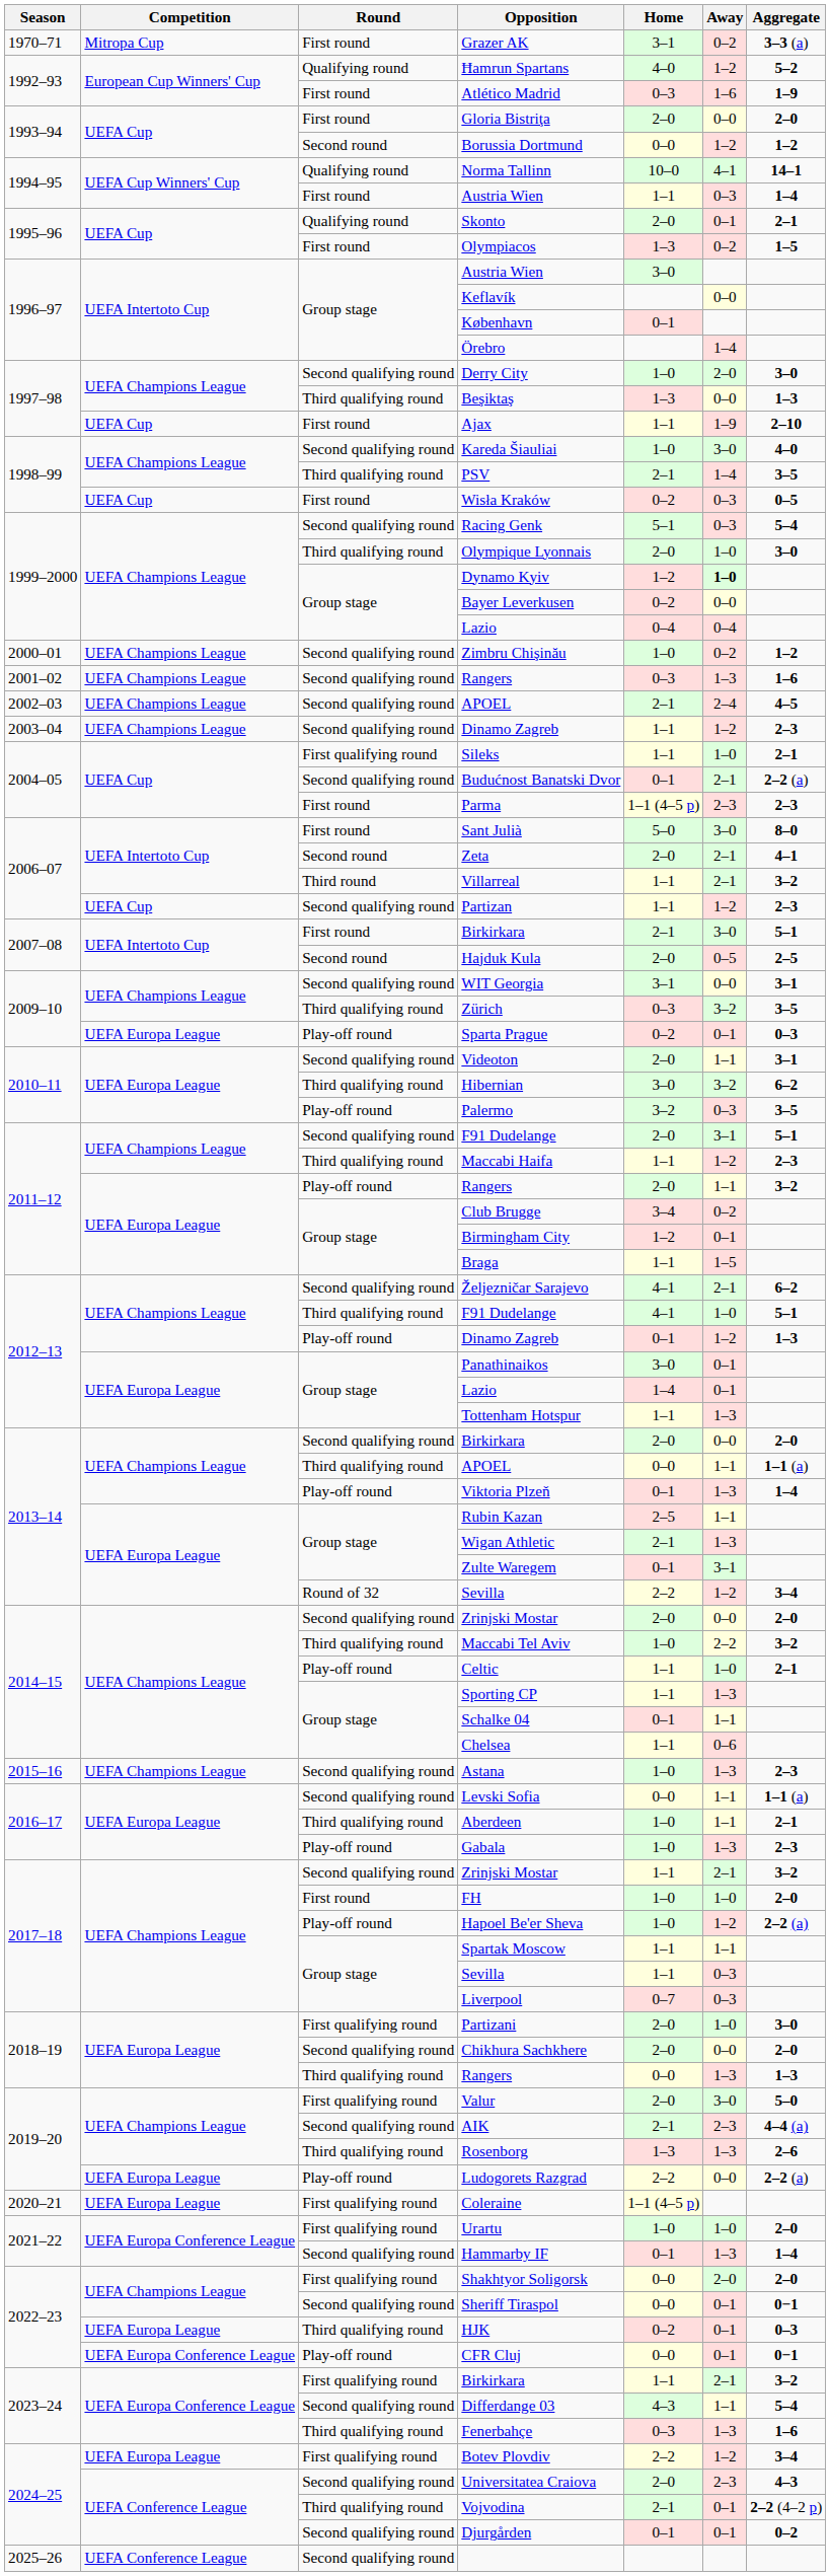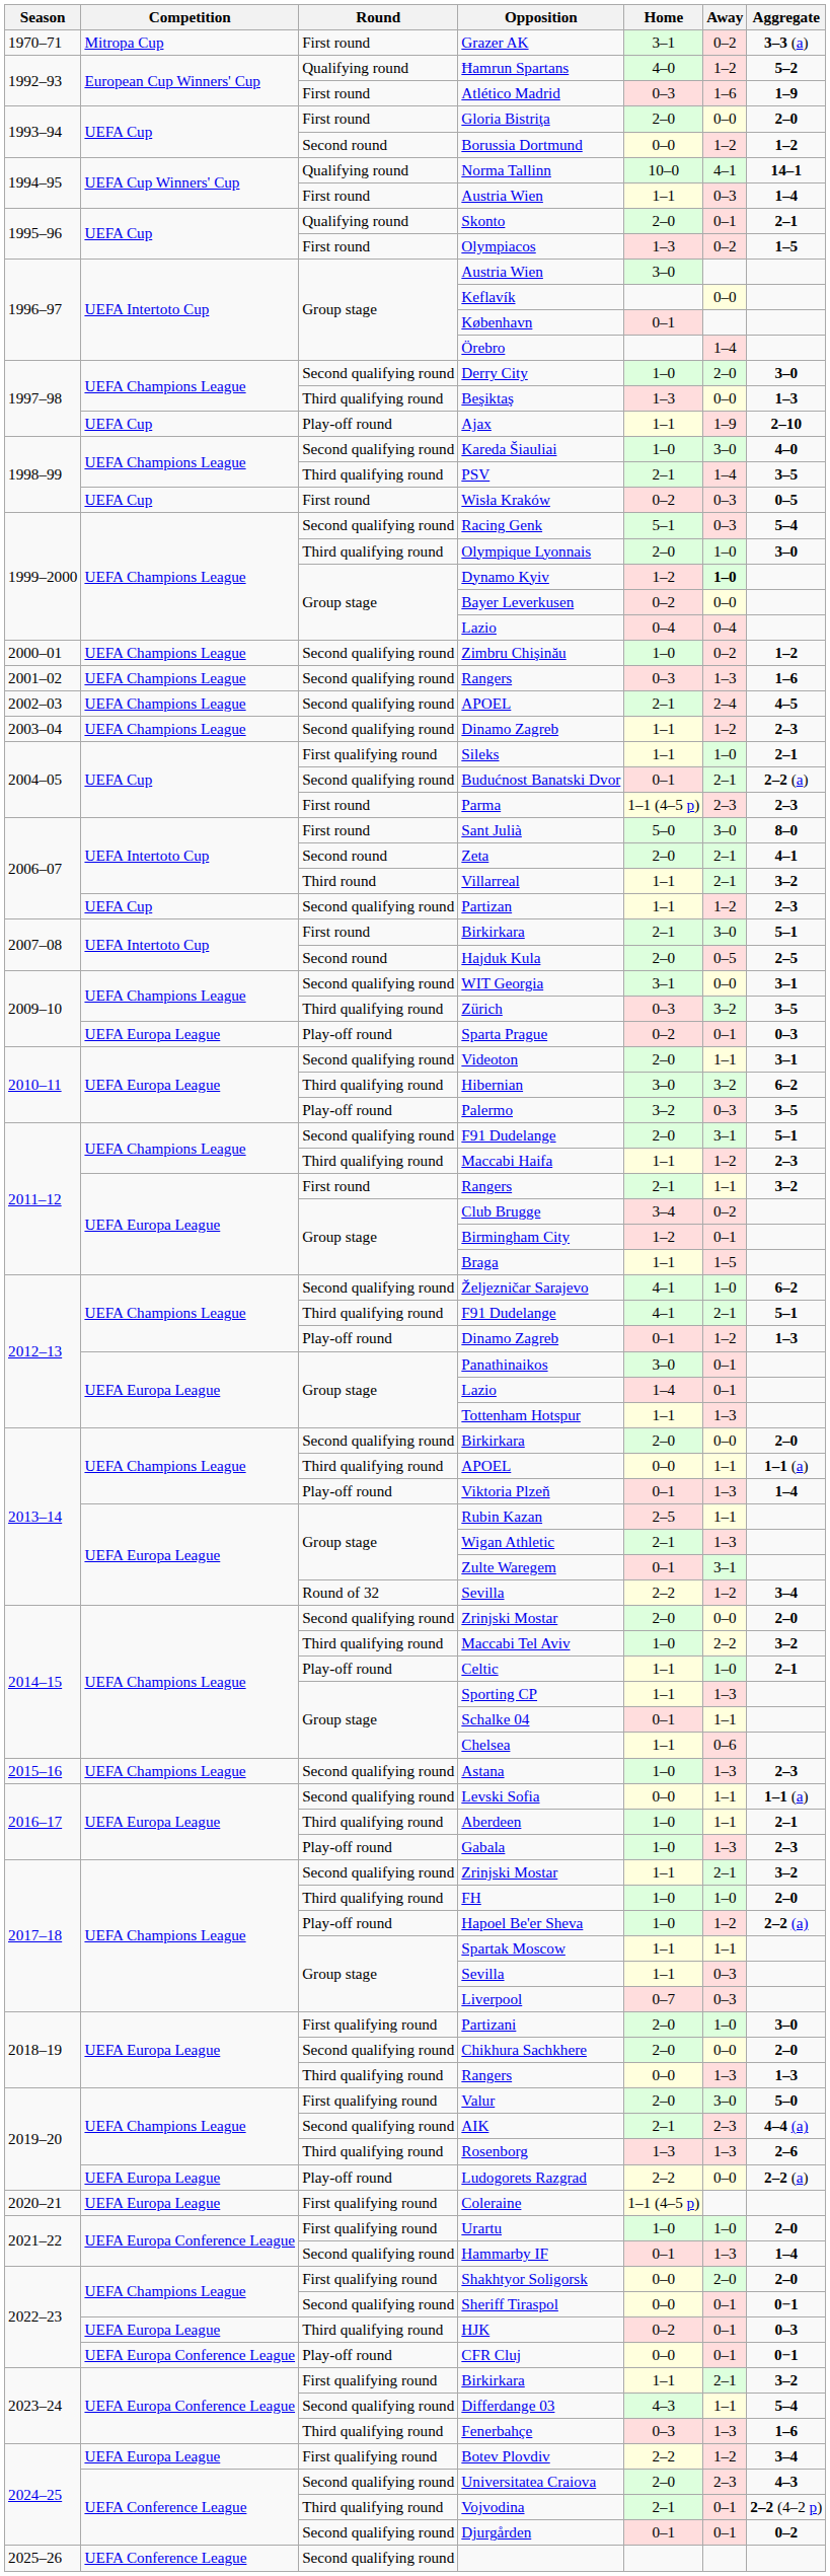Ajax | Round: First round -> Play-off round
2011–12 / Rangers | Round: Play-off round -> First round
2011–12 / Rangers | Home: 2–0 -> 2–1
Željezničar Sarajevo | Away: 2–1 -> 1–0
2012–13 / F91 Dudelange | Away: 1–0 -> 2–1
FH | Round: First round -> Third qualifying round
